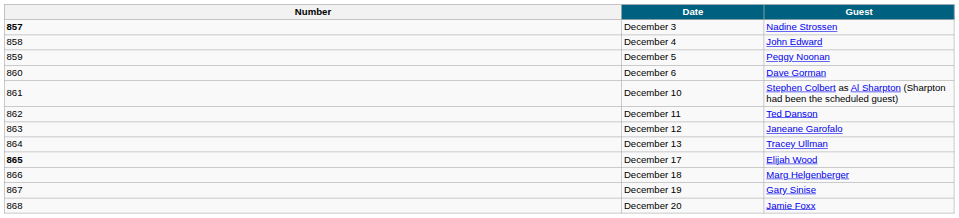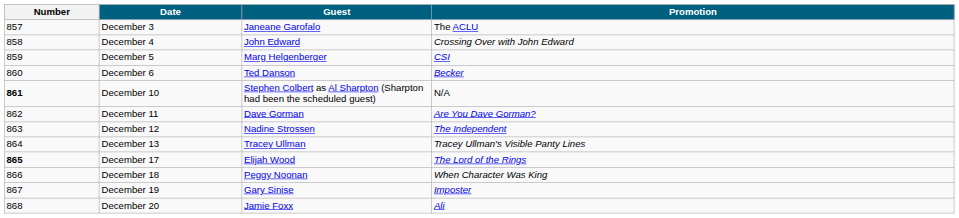+ column: Promotion | The ACLU | Crossing Over with John Edward | CSI | Becker | N/A | Are You Dave Gorman? | The Independent | Tracey Ullman's Visible Panty Lines | The Lord of the Rings | When Character Was King | Imposter | Ali
December 3 | Number: bold -> normal
December 3 | Guest: Nadine Strossen -> Janeane Garofalo
December 5 | Guest: Peggy Noonan -> Marg Helgenberger
December 6 | Guest: Dave Gorman -> Ted Danson
December 10 | Number: normal -> bold
December 11 | Guest: Ted Danson -> Dave Gorman
December 12 | Guest: Janeane Garofalo -> Nadine Strossen
December 18 | Guest: Marg Helgenberger -> Peggy Noonan
